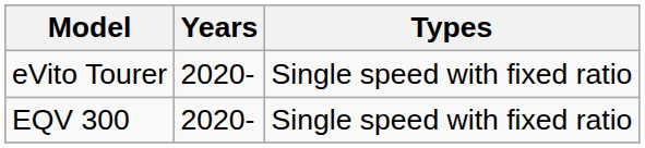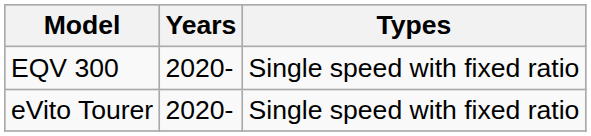rows swapped: EQV 300 <-> eVito Tourer
